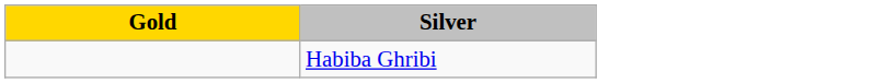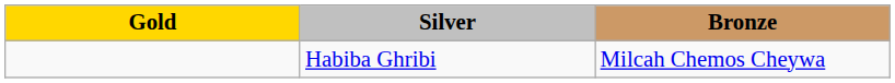+ column: Bronze | Milcah Chemos Cheywa
